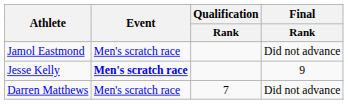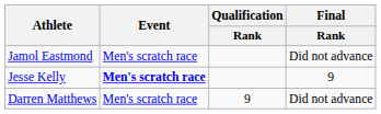Darren Matthews | Qualification / Rank: 7 -> 9
